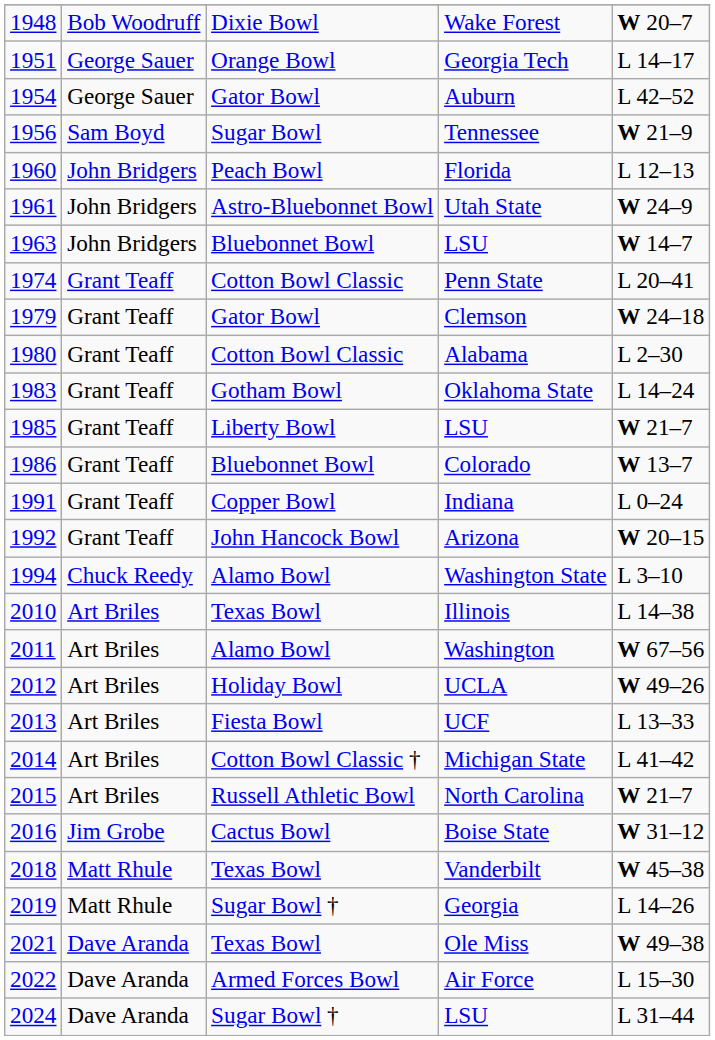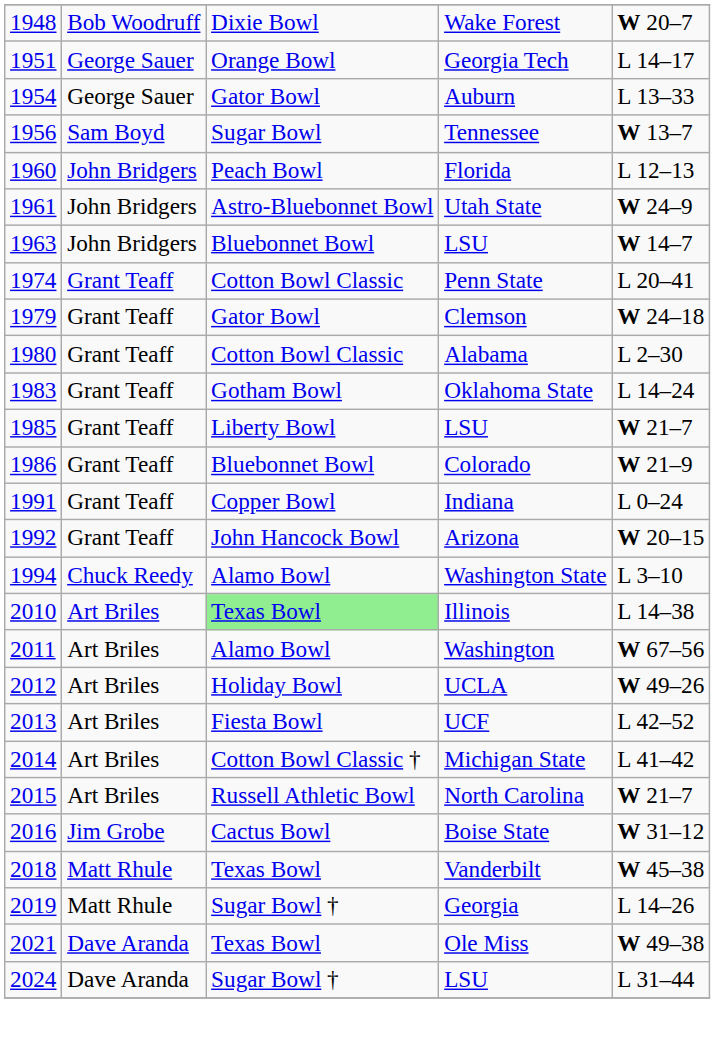Auburn | column 5: L 42–52 -> L 13–33
Tennessee | column 5: W 21–9 -> W 13–7
Colorado | column 5: W 13–7 -> W 21–9
Illinois | column 3: no background -> lightgreen background
UCF | column 5: L 13–33 -> L 42–52
- row: 2022 | Dave Aranda | Armed Forces Bowl | Air Force | L 15–30
